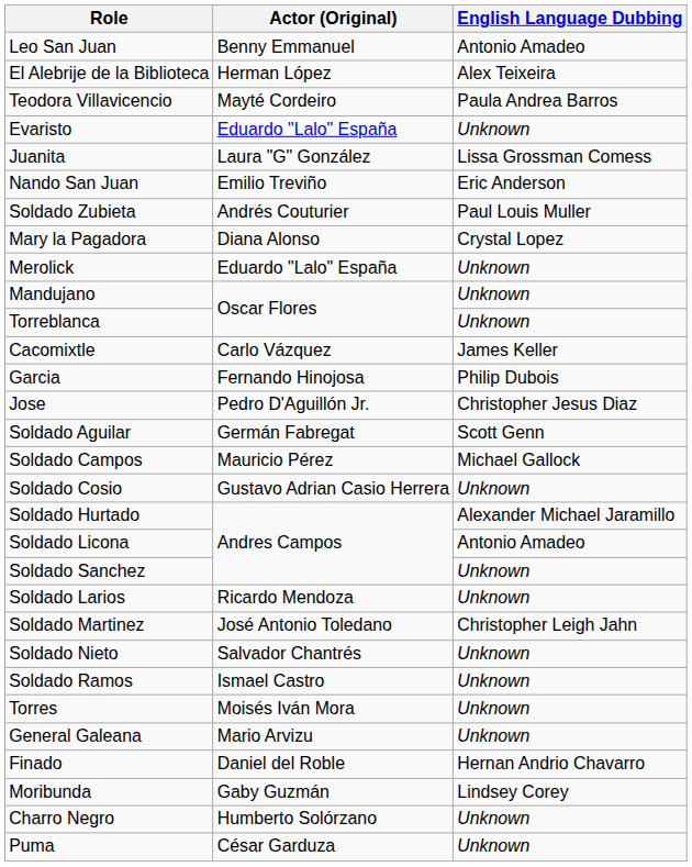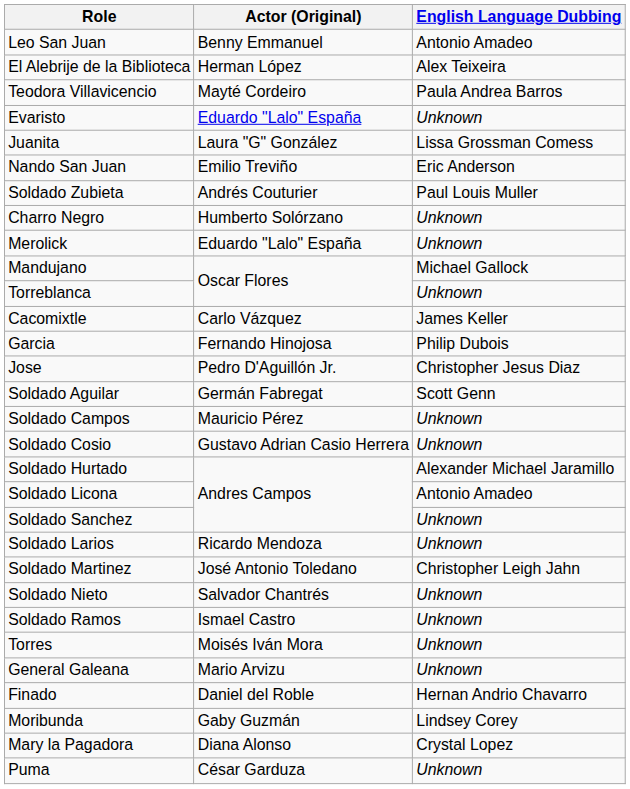rows swapped: Mary la Pagadora <-> Charro Negro
Mandujano | English Language Dubbing: Unknown -> Michael Gallock
Soldado Campos | English Language Dubbing: Michael Gallock -> Unknown
